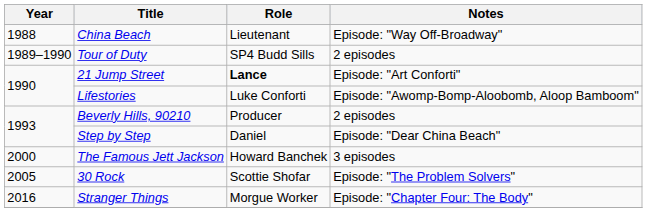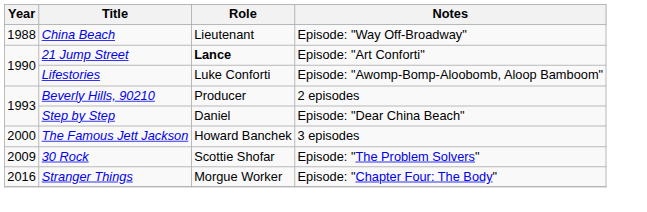- row: 1989–1990 | Tour of Duty | SP4 Budd Sills | 2 episodes
30 Rock | Year: 2005 -> 2009
